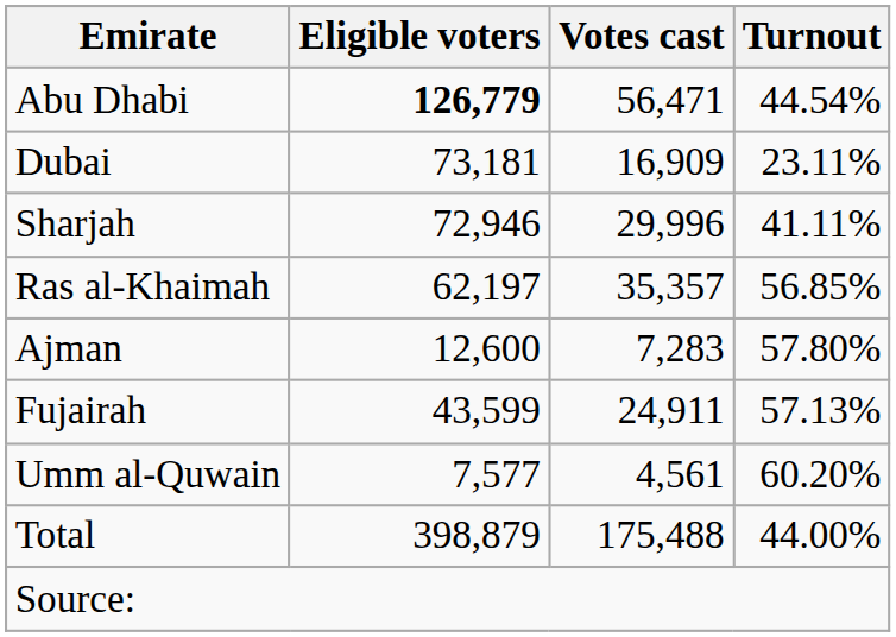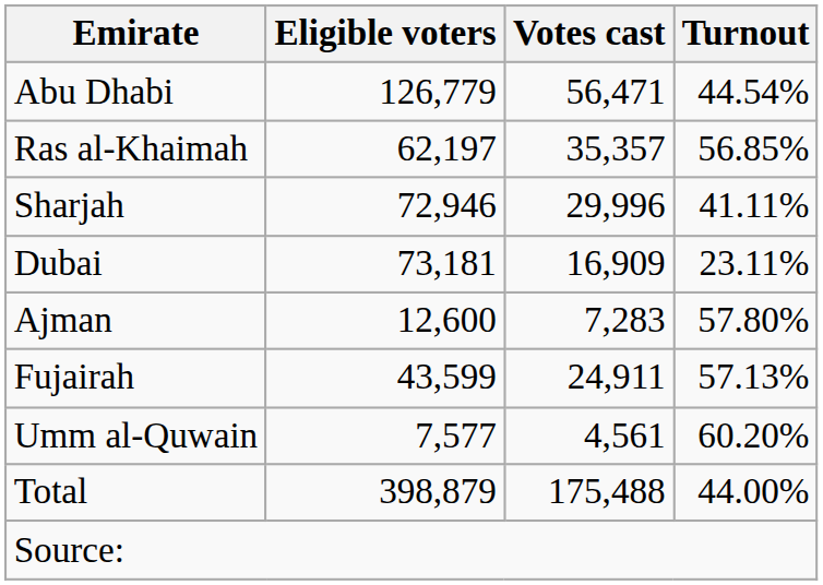Abu Dhabi | Eligible voters: bold -> normal
rows swapped: Dubai <-> Ras al-Khaimah
